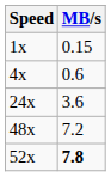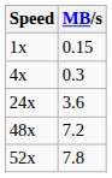4x | MB/s: 0.6 -> 0.3
52x | MB/s: bold -> normal
